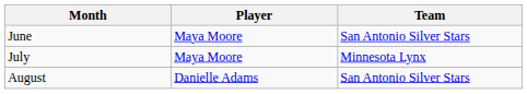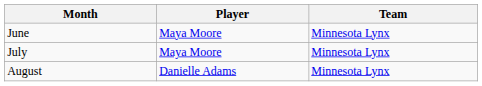June | Team: San Antonio Silver Stars -> Minnesota Lynx
August | Team: San Antonio Silver Stars -> Minnesota Lynx
